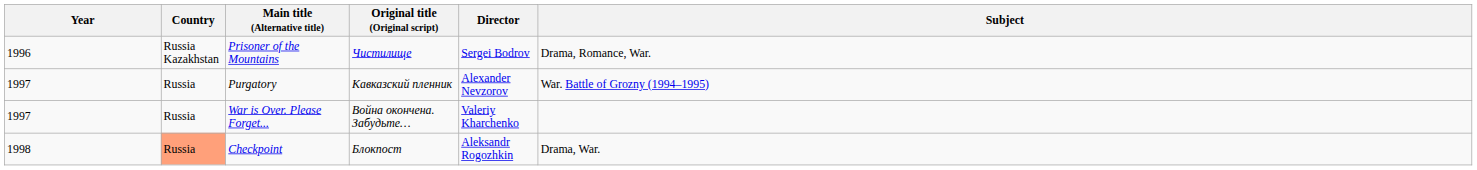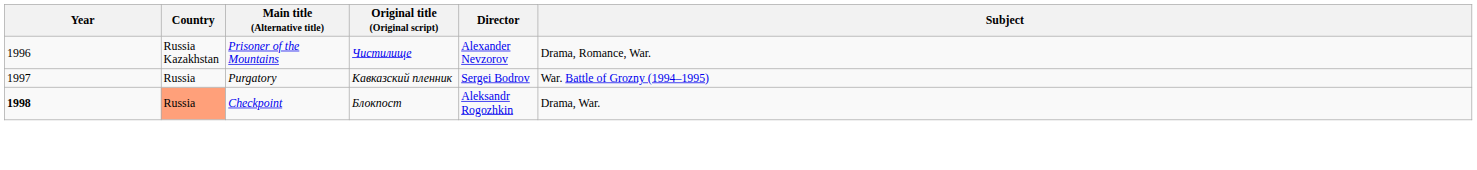Prisoner of the Mountains | Director: Sergei Bodrov -> Alexander Nevzorov
Purgatory | Director: Alexander Nevzorov -> Sergei Bodrov
- row: 1997 | Russia | War is Over. Please Forget... | Война окончена. Забудьте… | Valeriy Kharchenko
Checkpoint | Year: normal -> bold
